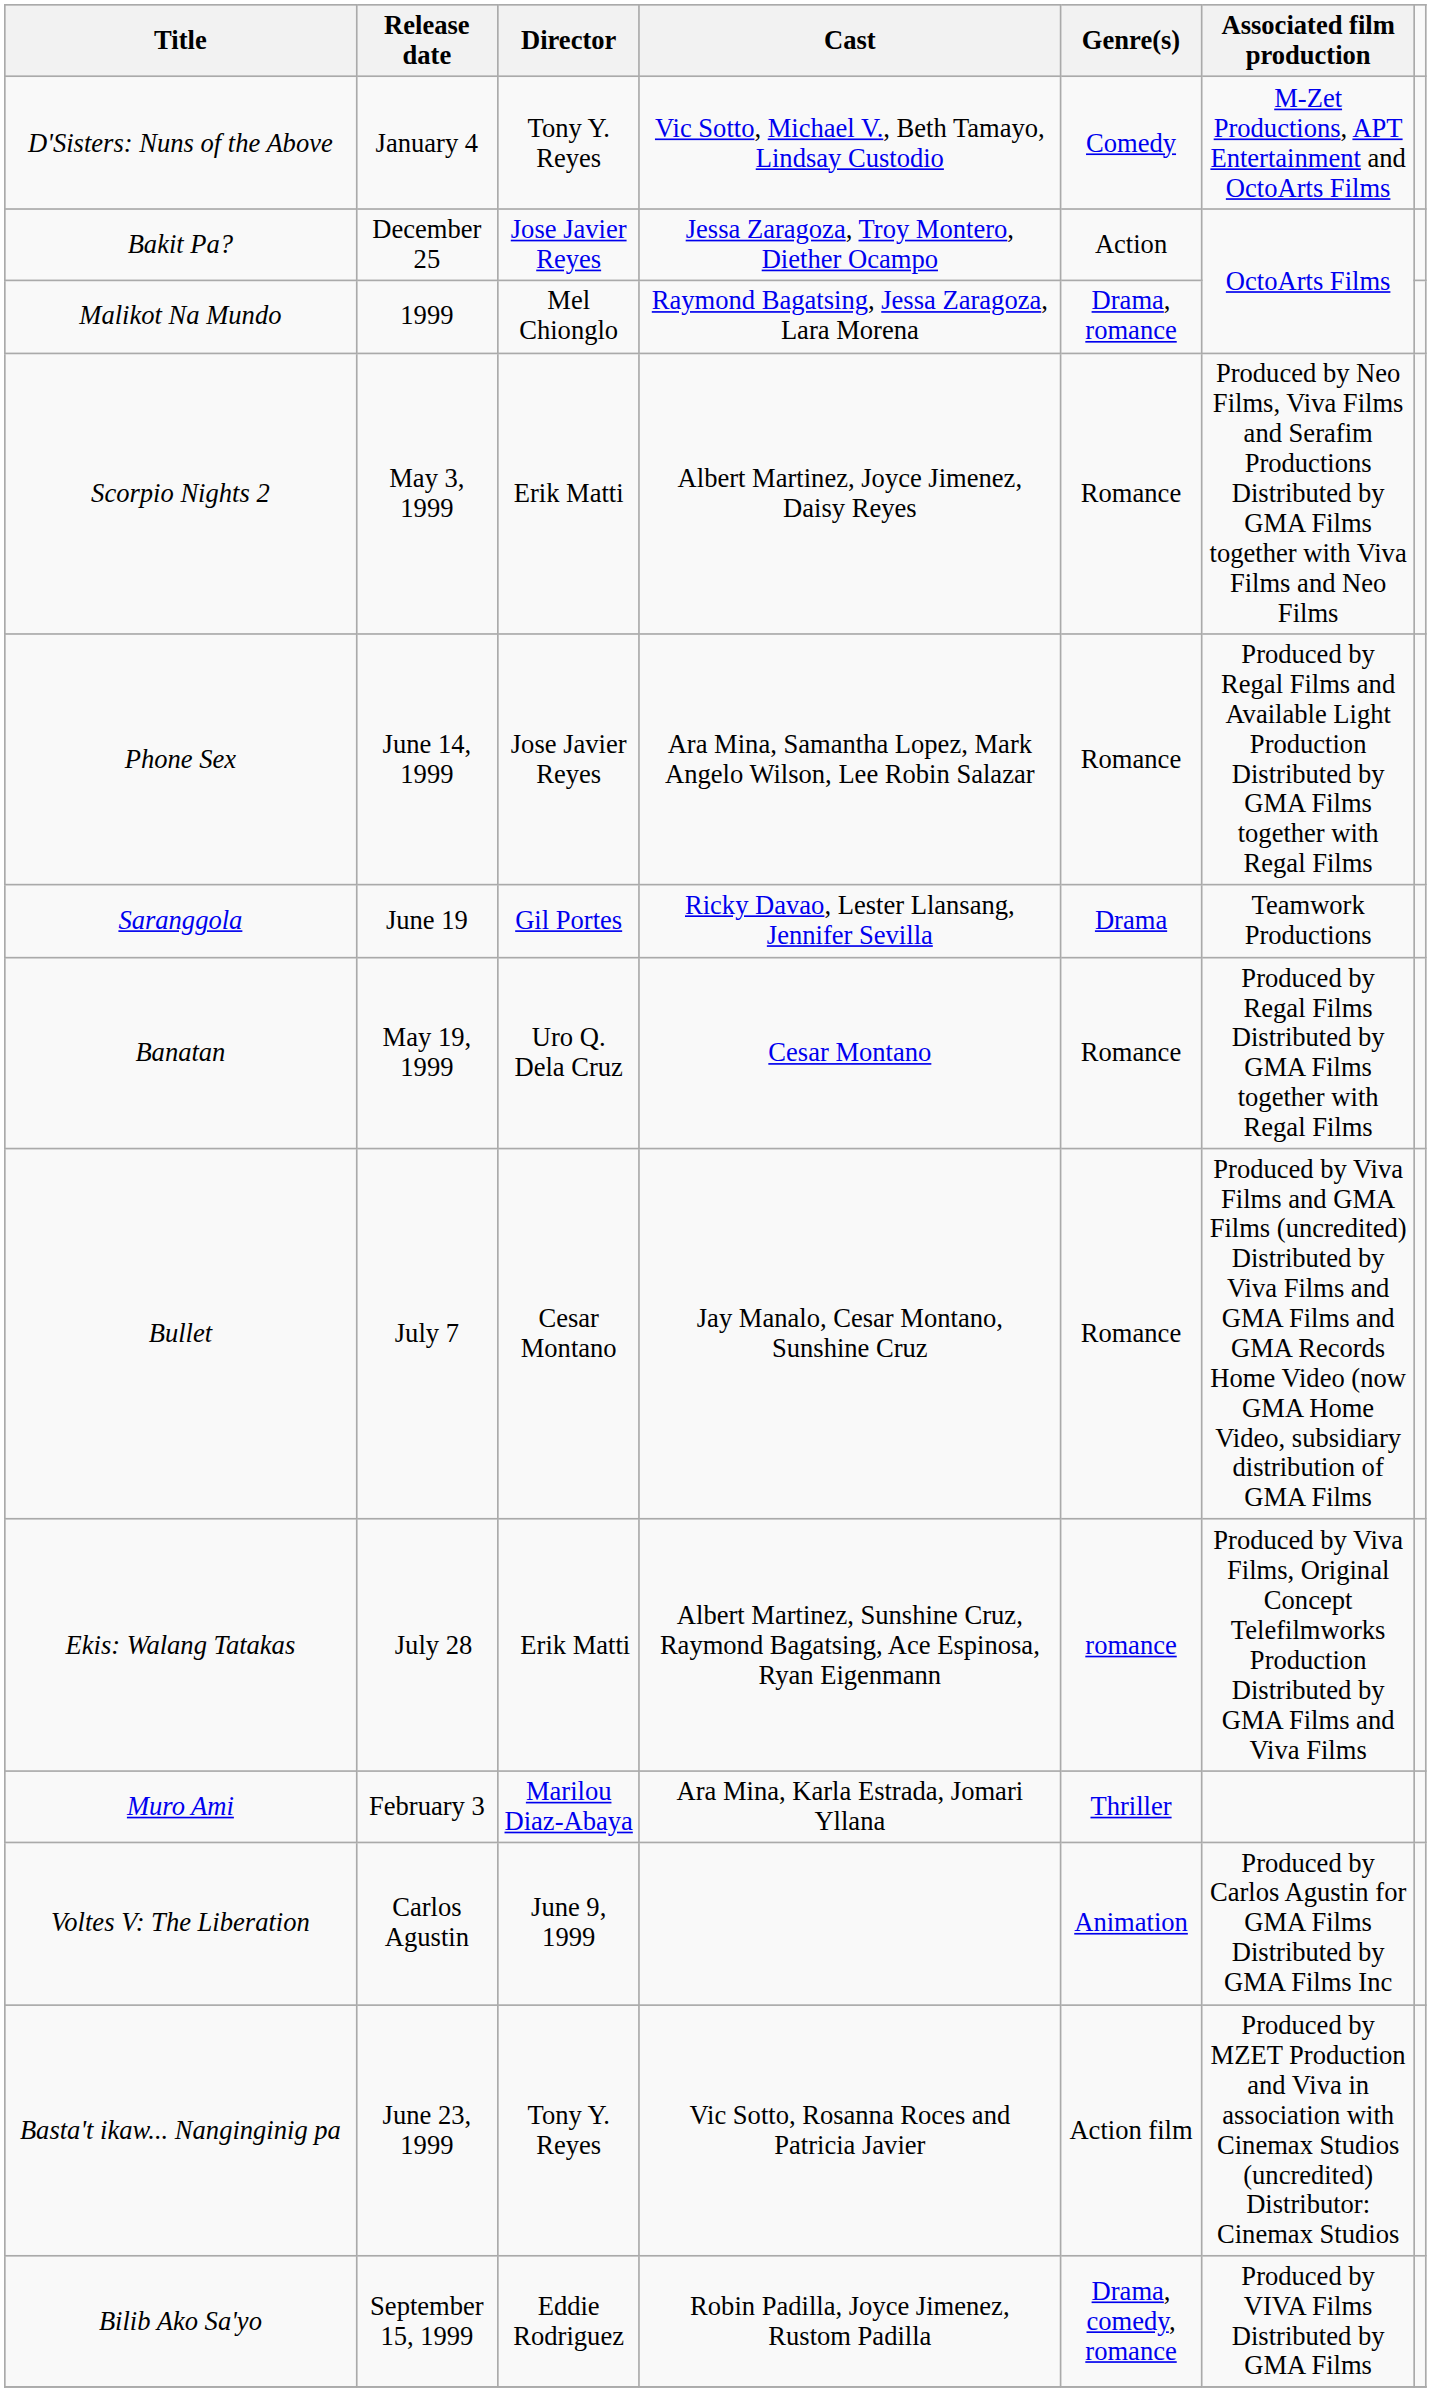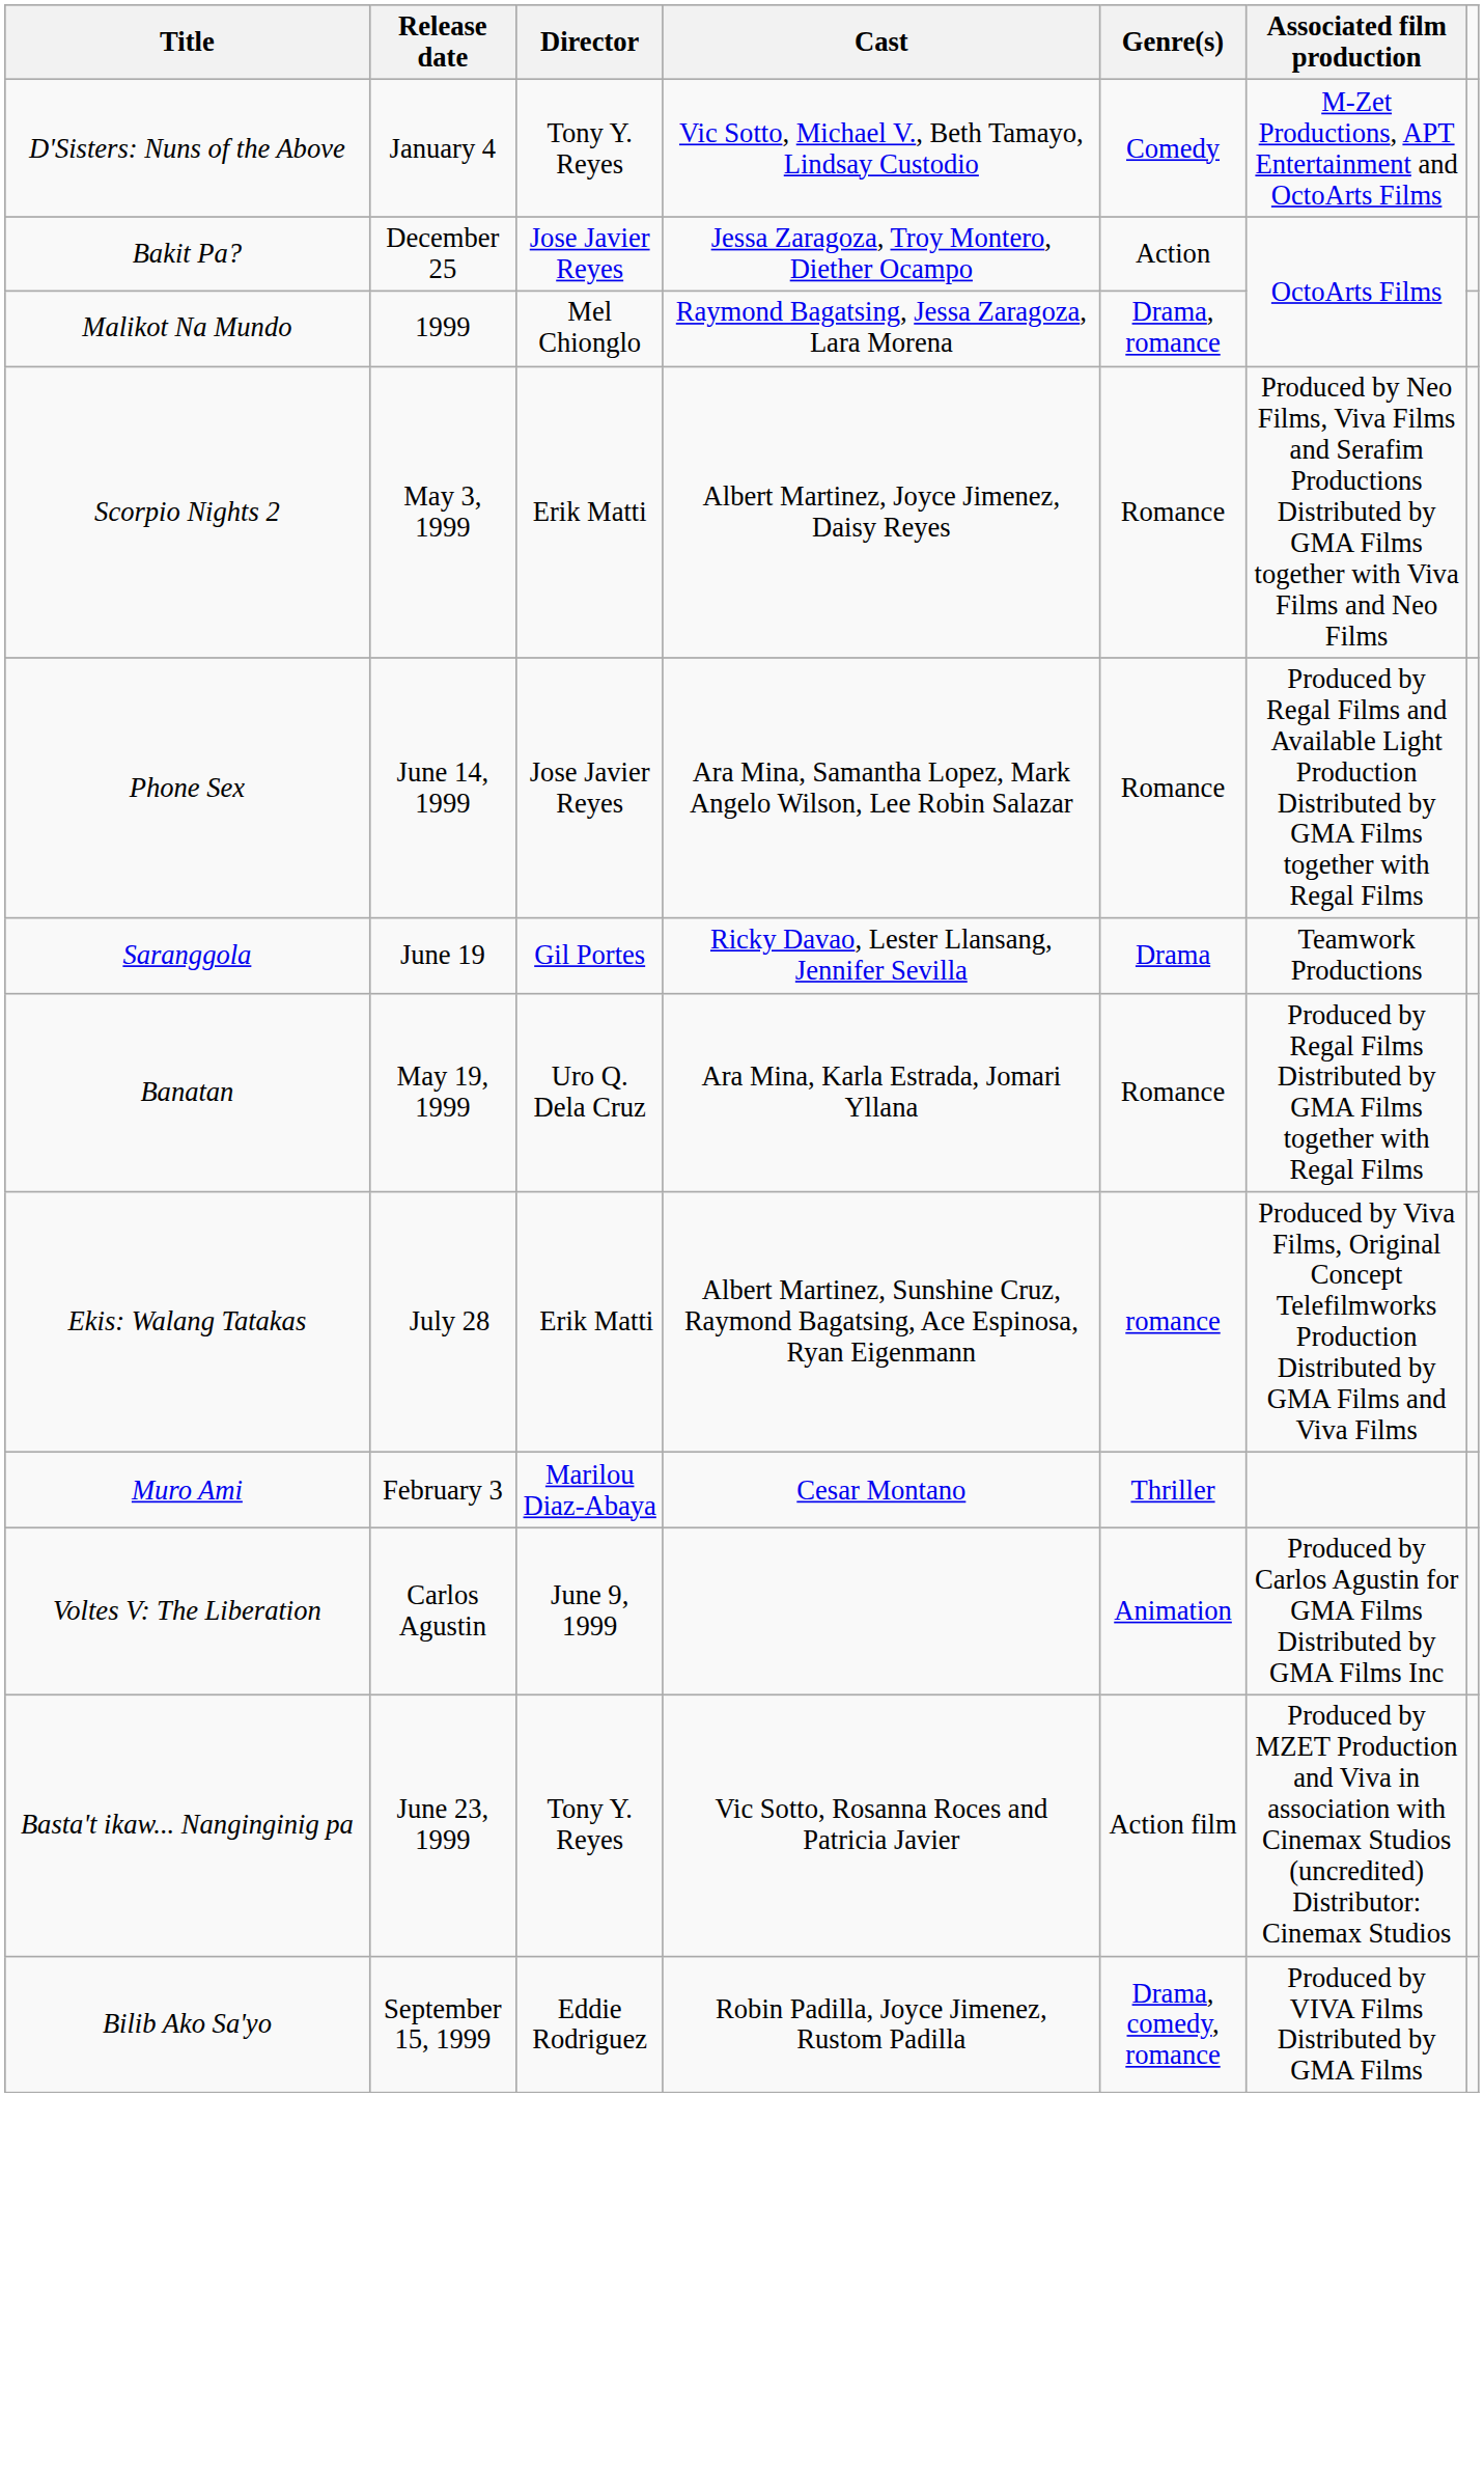Banatan | Cast: Cesar Montano -> Ara Mina, Karla Estrada, Jomari Yllana
- row: Bullet | July 7 | Cesar Montano | Jay Manalo, Cesar Montano, Sunshine Cruz | Romance | Produced by Viva Films and GMA Films (uncredited) Distributed by Viva Films and GMA Films and GMA Records Home Video (now GMA Home Video, subsidiary distribution of GMA Films
Muro Ami | Cast: Ara Mina, Karla Estrada, Jomari Yllana -> Cesar Montano
